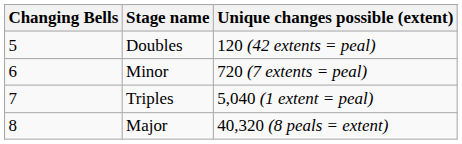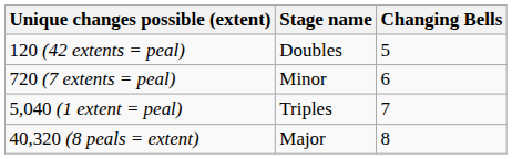columns swapped: Changing Bells <-> Unique changes possible (extent)
